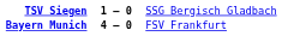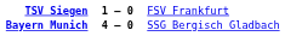TSV Siegen | column 3: SSG Bergisch Gladbach -> FSV Frankfurt
Bayern Munich | column 3: FSV Frankfurt -> SSG Bergisch Gladbach
